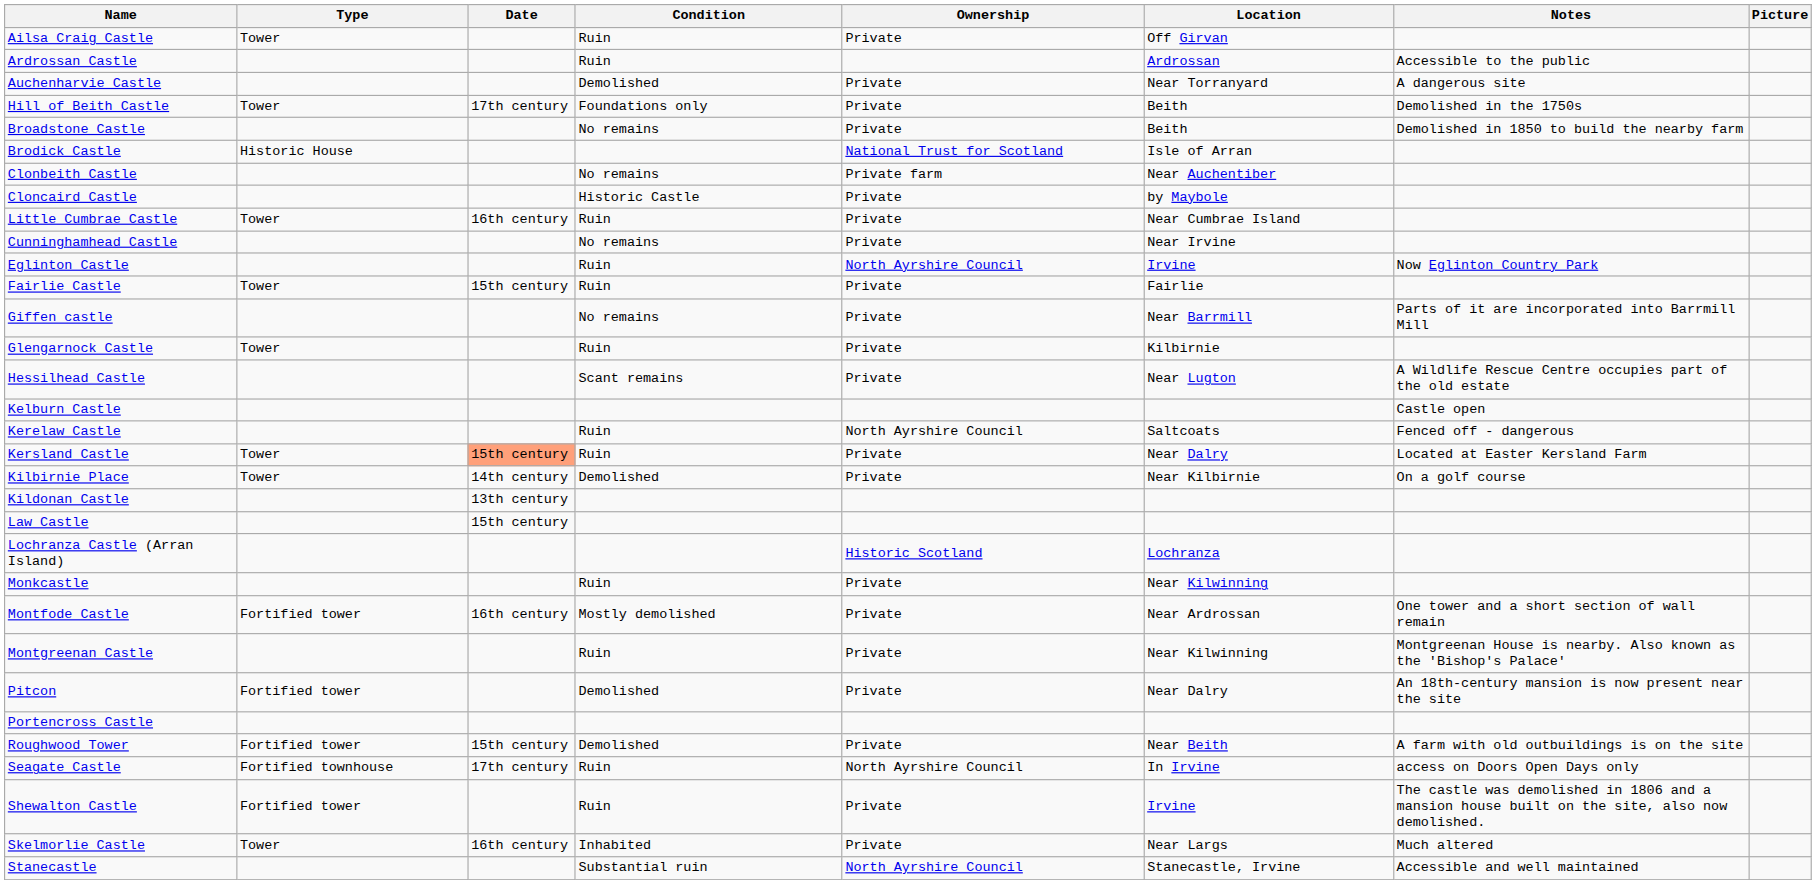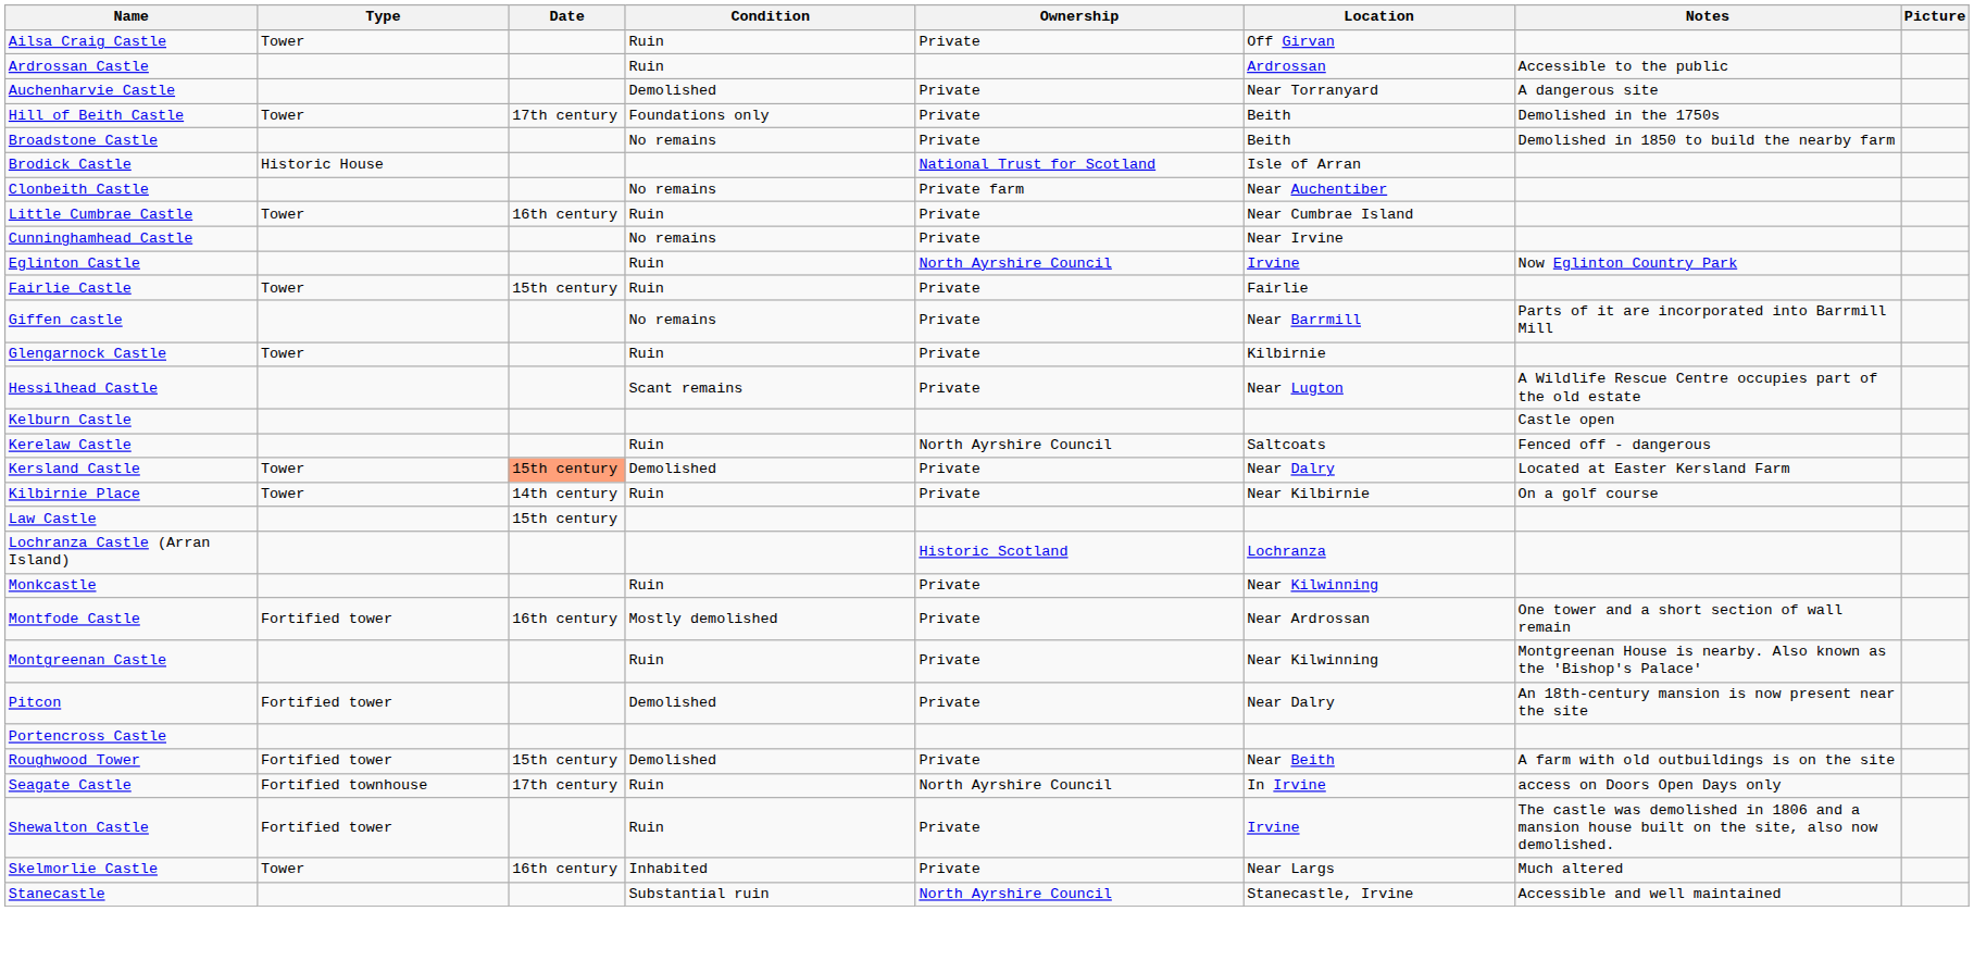- row: Cloncaird Castle | Historic Castle | Private | by Maybole
Kersland Castle | Condition: Ruin -> Demolished
Kilbirnie Place | Condition: Demolished -> Ruin
- row: Kildonan Castle | 13th century
